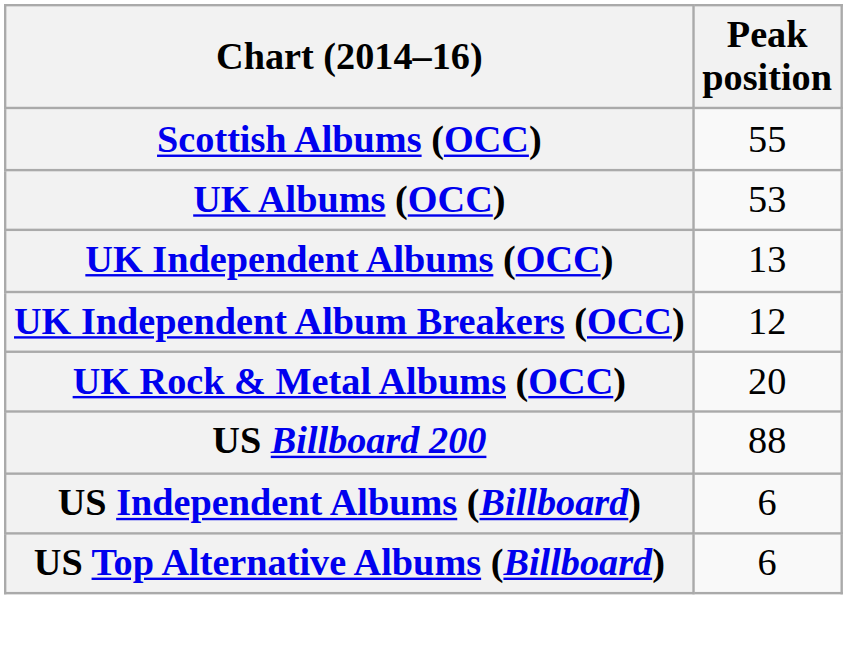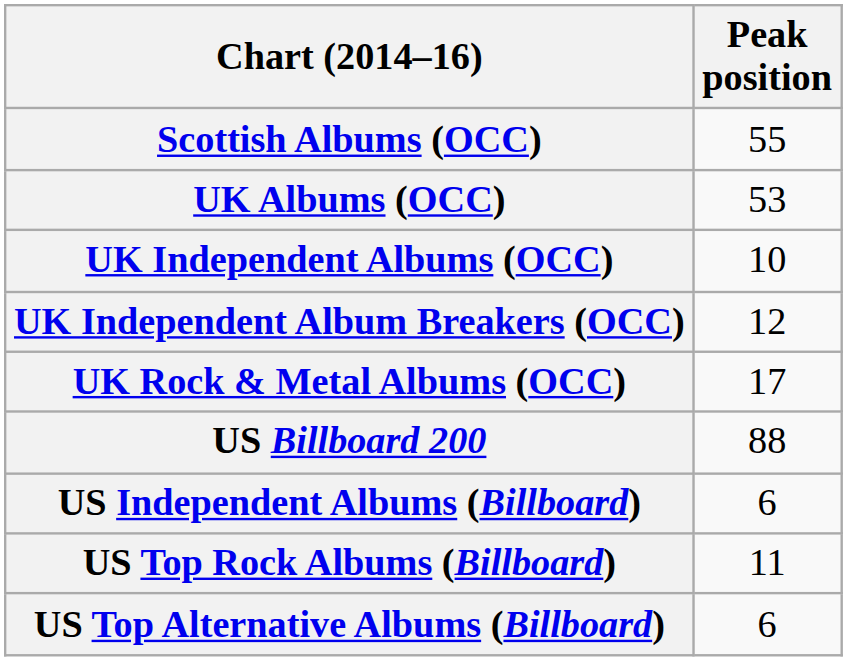UK Independent Albums (OCC) | Peak position: 13 -> 10
UK Rock & Metal Albums (OCC) | Peak position: 20 -> 17
+ row: US Top Rock Albums (Billboard) | 11
